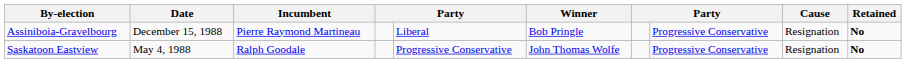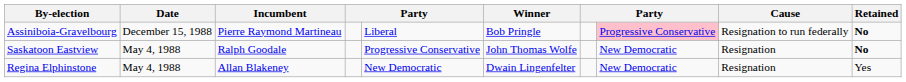Assiniboia-Gravelbourg | column 8: no background -> pink background
Assiniboia-Gravelbourg | Cause: Resignation -> Resignation to run federally
Saskatoon Eastview | column 8: Progressive Conservative -> New Democratic
+ row: Regina Elphinstone | May 4, 1988 | Allan Blakeney | New Democratic | Dwain Lingenfelter | New Democratic | Resignation | Yes
